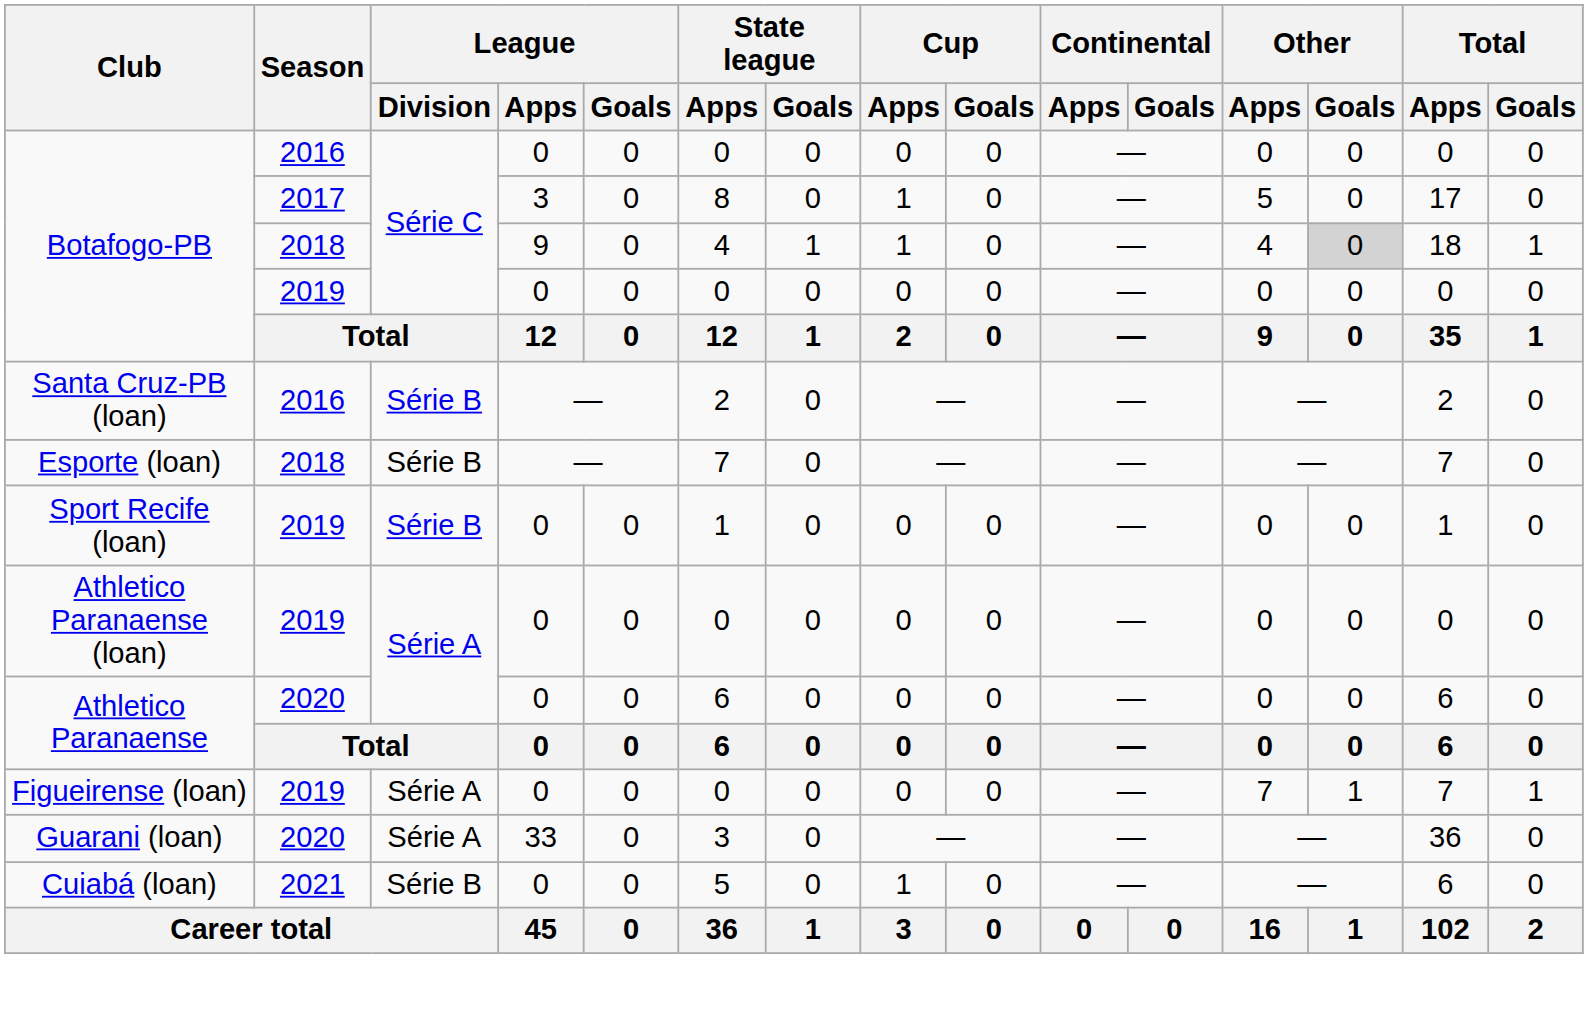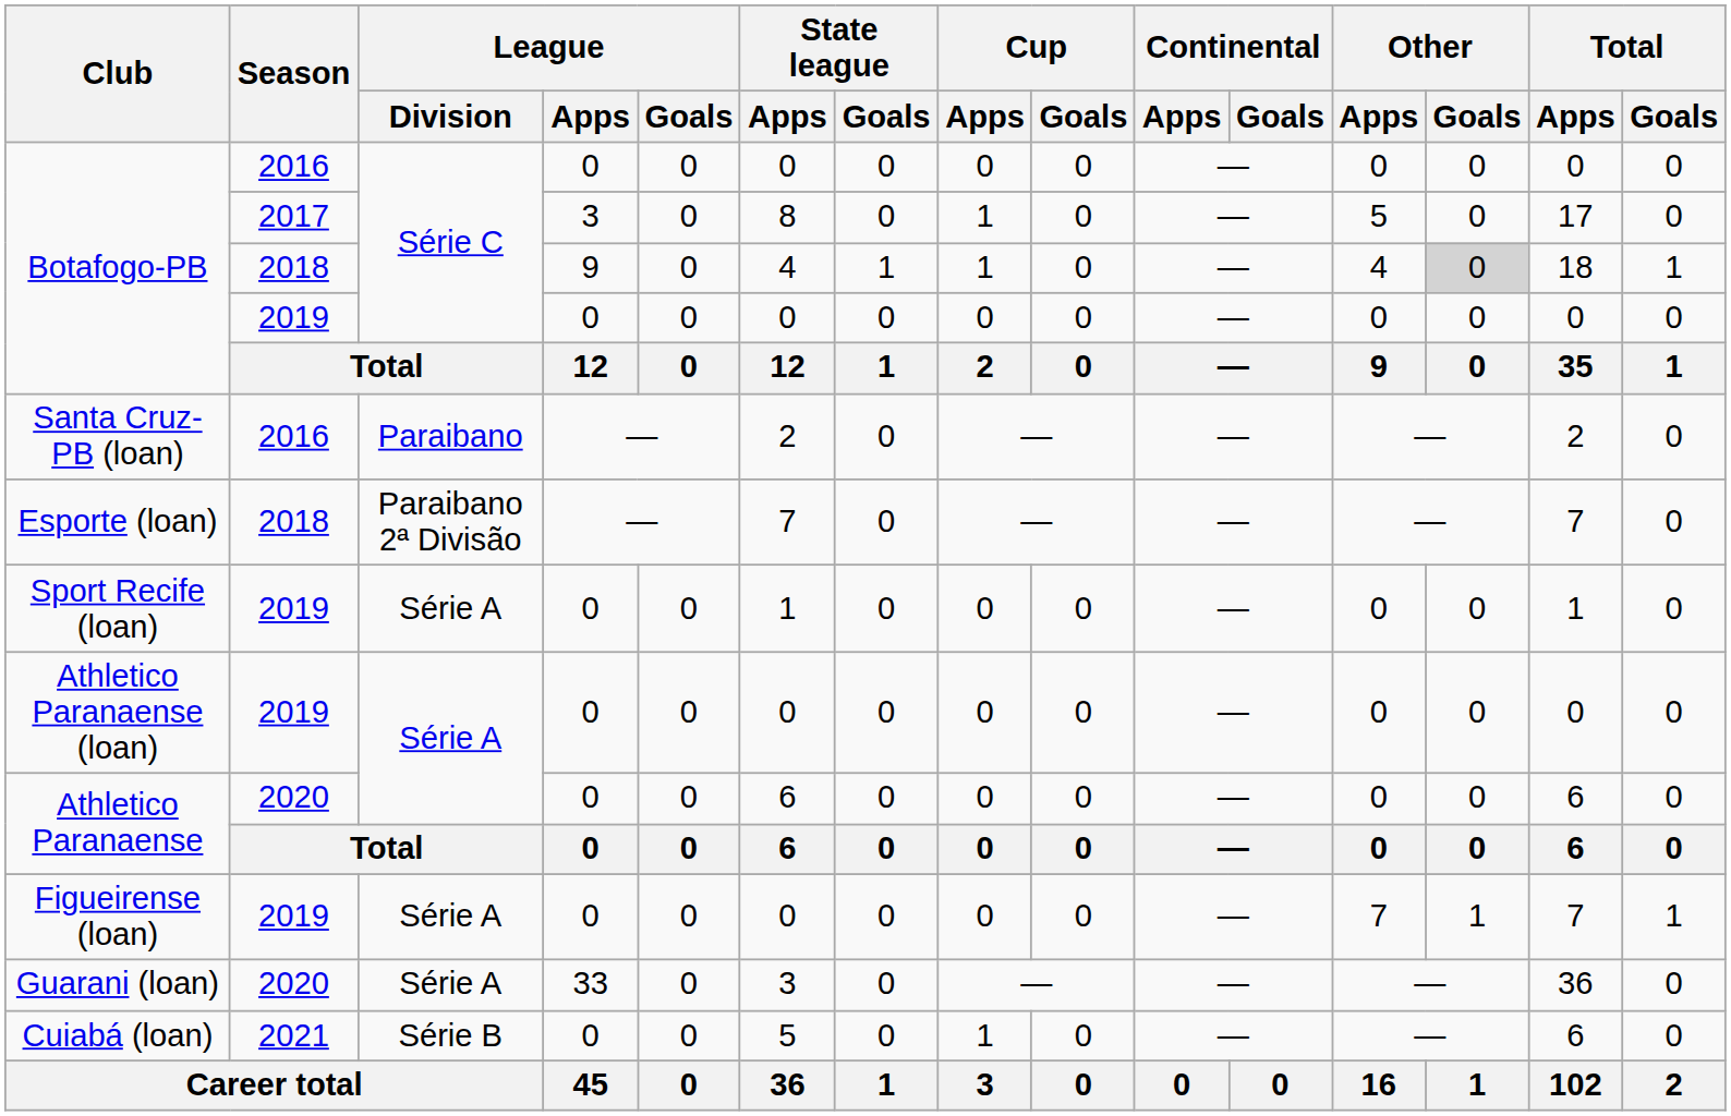Santa Cruz-PB (loan) | League / Division: Série B -> Paraibano
Esporte (loan) | League / Division: Série B -> Paraibano 2ª Divisão
Sport Recife (loan) | League / Division: Série B -> Série A
